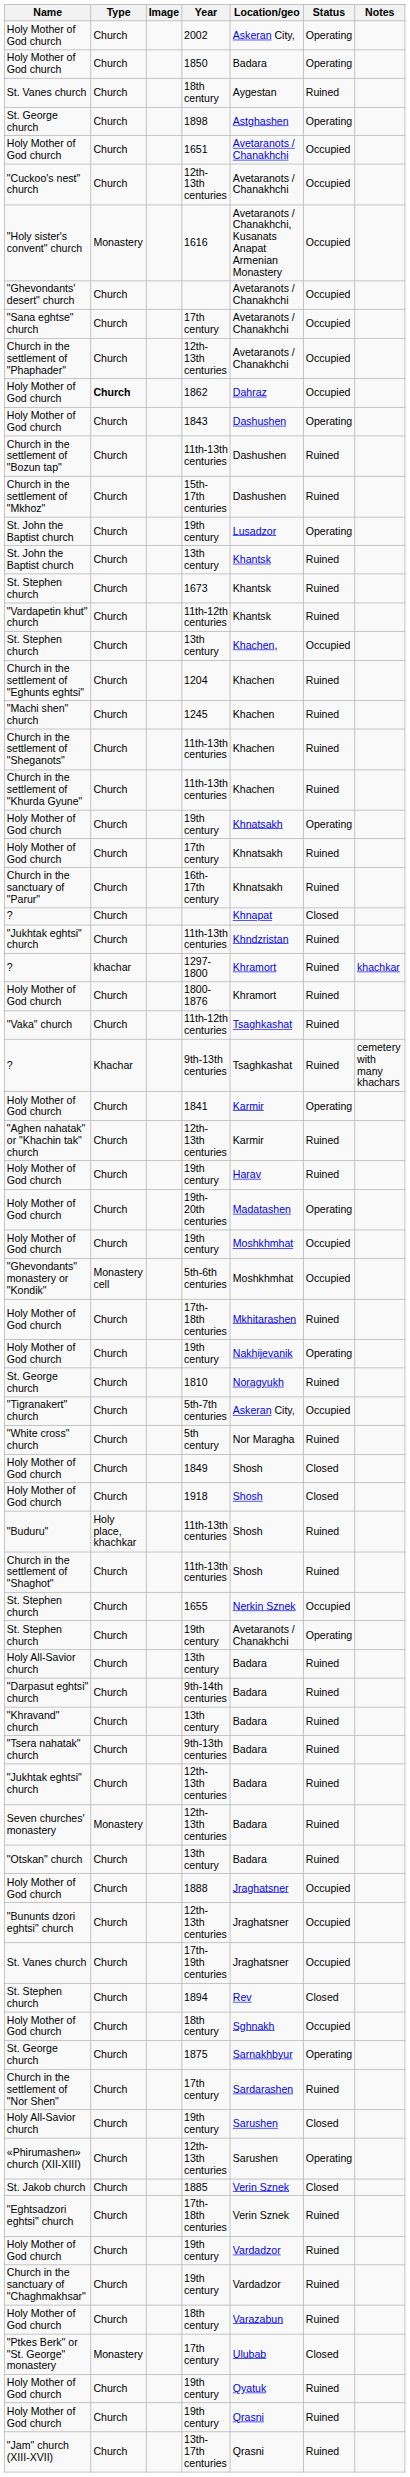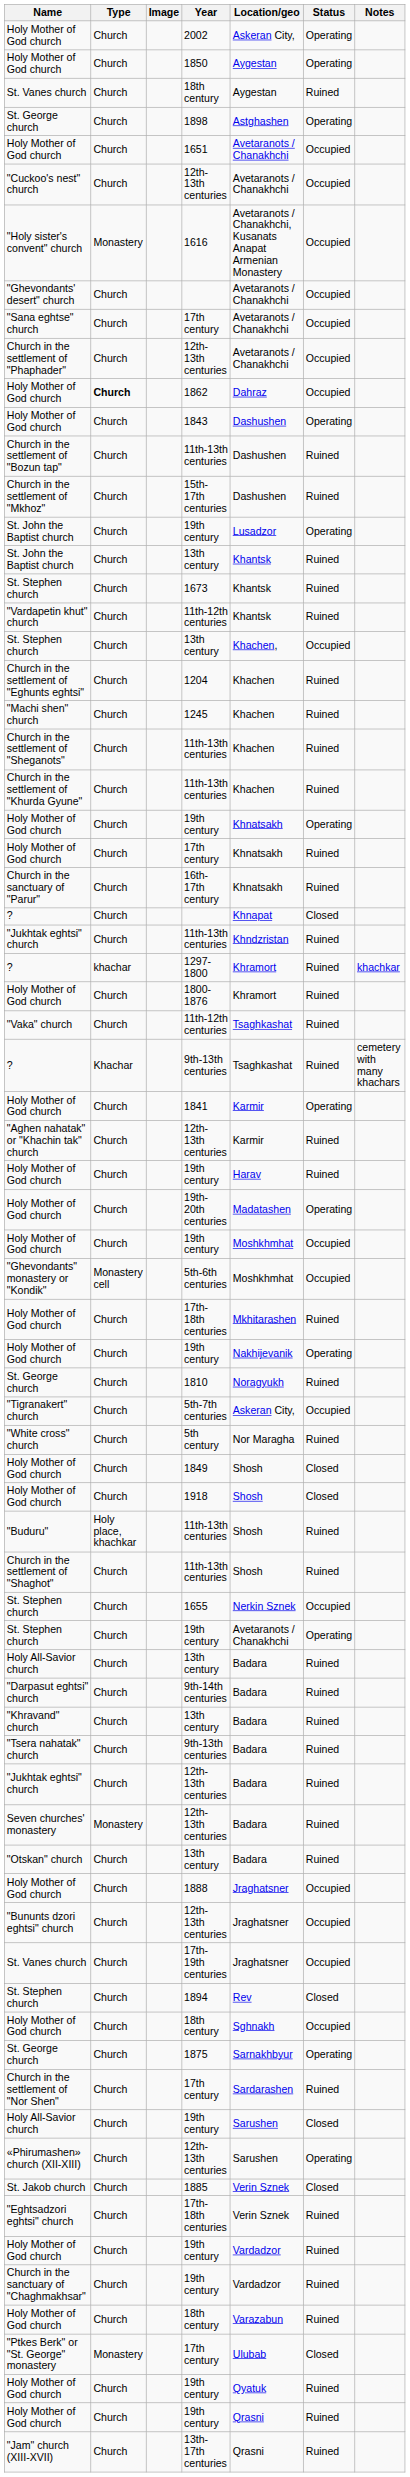Holy Mother of God church / 1850 | Location/geo: Badara -> Aygestan
